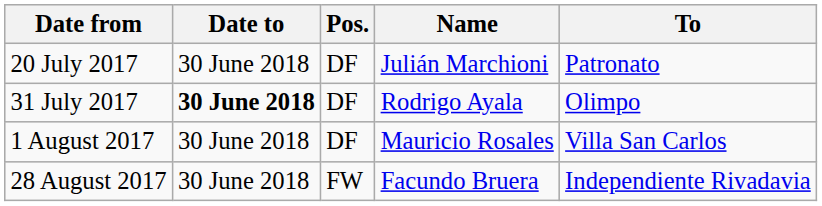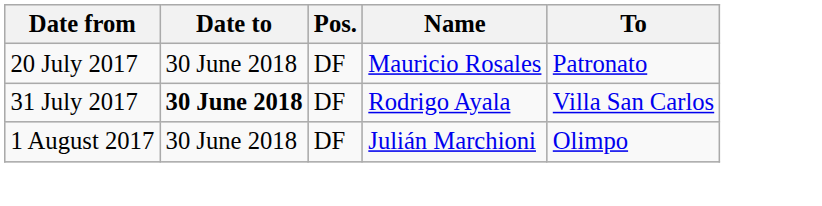20 July 2017 | Name: Julián Marchioni -> Mauricio Rosales
31 July 2017 | To: Olimpo -> Villa San Carlos
1 August 2017 | Name: Mauricio Rosales -> Julián Marchioni
1 August 2017 | To: Villa San Carlos -> Olimpo
- row: 28 August 2017 | 30 June 2018 | FW | Facundo Bruera | Independiente Rivadavia
